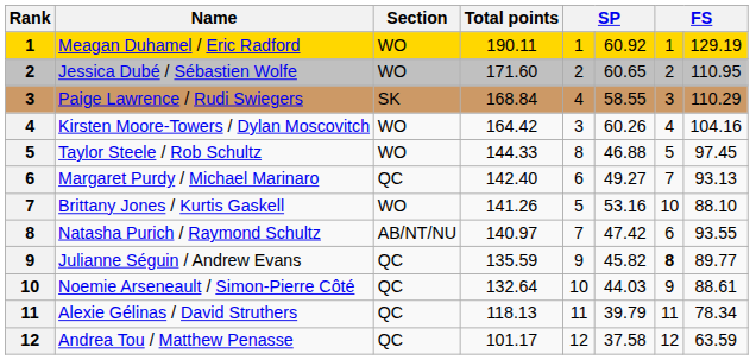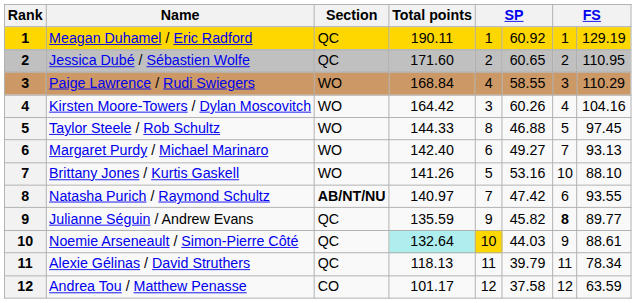Meagan Duhamel / Eric Radford | Section: WO -> QC
Jessica Dubé / Sébastien Wolfe | Section: WO -> QC
Paige Lawrence / Rudi Swiegers | Section: SK -> WO
Margaret Purdy / Michael Marinaro | Section: QC -> WO
Natasha Purich / Raymond Schultz | Section: normal -> bold
Noemie Arseneault / Simon-Pierre Côté | Total points: no background -> paleturquoise background
Noemie Arseneault / Simon-Pierre Côté | column 5: no background -> gold background
Andrea Tou / Matthew Penasse | Section: QC -> CO
